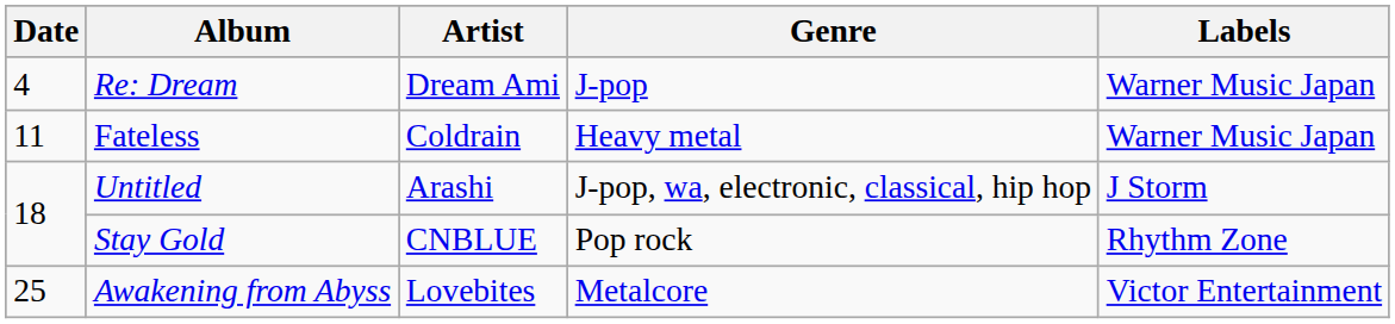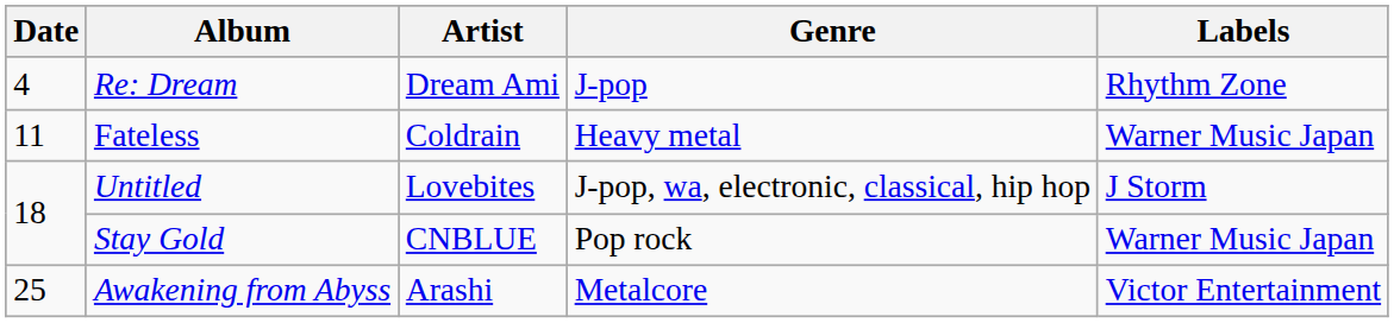Re: Dream | Labels: Warner Music Japan -> Rhythm Zone
Untitled | Artist: Arashi -> Lovebites
Stay Gold | Labels: Rhythm Zone -> Warner Music Japan
Awakening from Abyss | Artist: Lovebites -> Arashi
